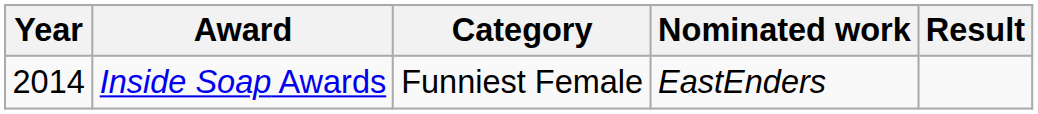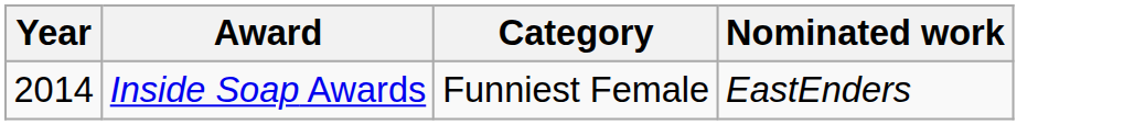- column: Result
